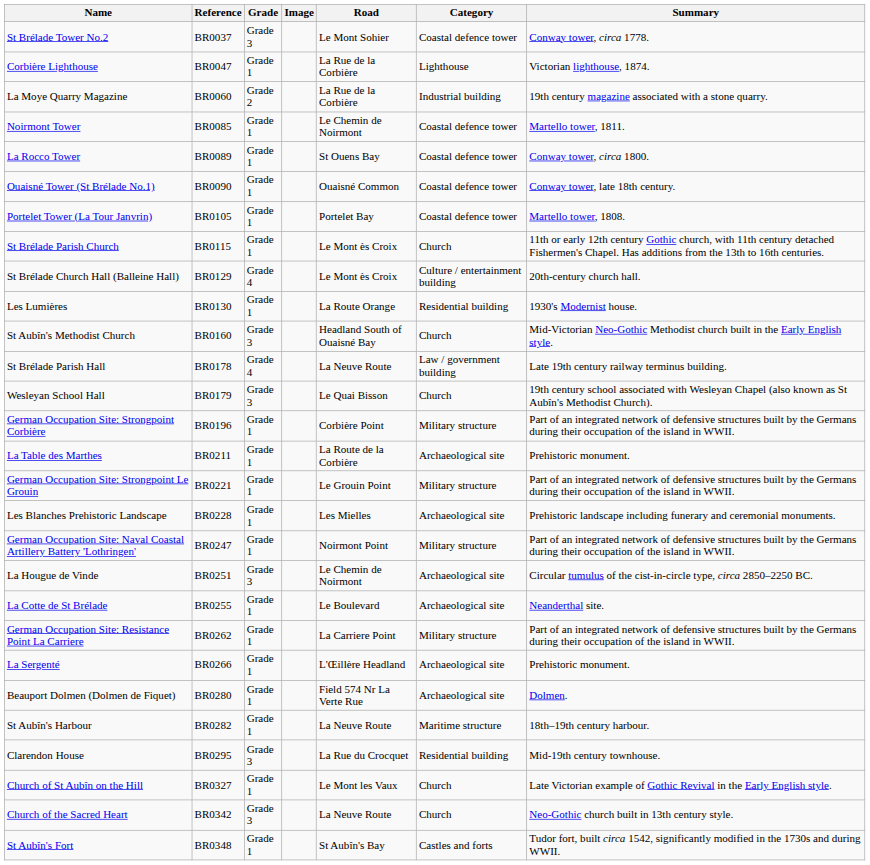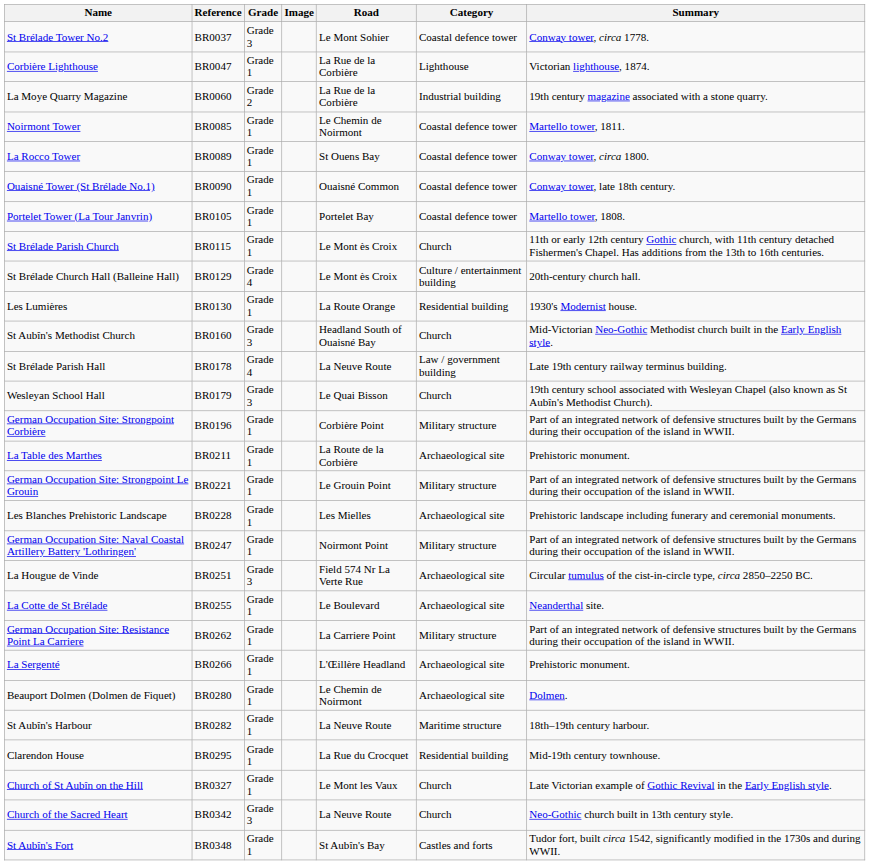La Hougue de Vinde | Road: Le Chemin de Noirmont -> Field 574 Nr La Verte Rue
Beauport Dolmen (Dolmen de Fiquet) | Road: Field 574 Nr La Verte Rue -> Le Chemin de Noirmont
Clarendon House | Grade: Grade 3 -> Grade 1
